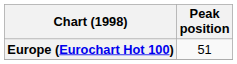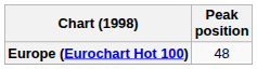Europe (Eurochart Hot 100) | Peak position: 51 -> 48
